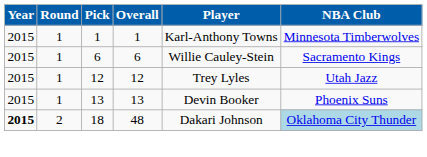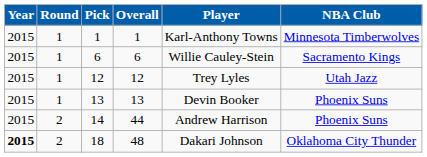+ row: 2015 | 2 | 14 | 44 | Andrew Harrison | Phoenix Suns
18 | NBA Club: lightblue background -> no background
